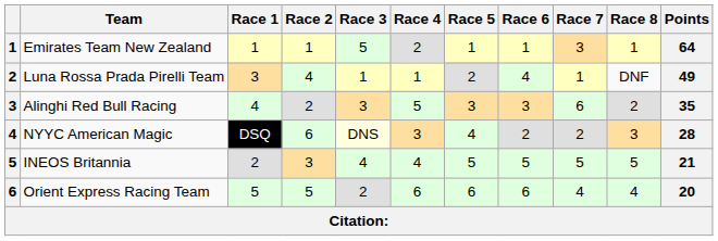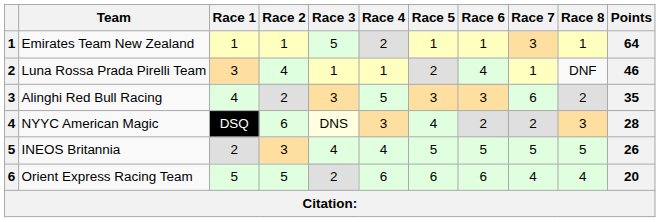Luna Rossa Prada Pirelli Team | Points: 49 -> 46
INEOS Britannia | Points: 21 -> 26
